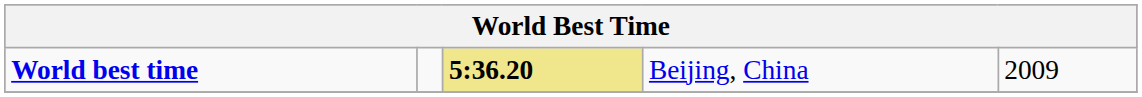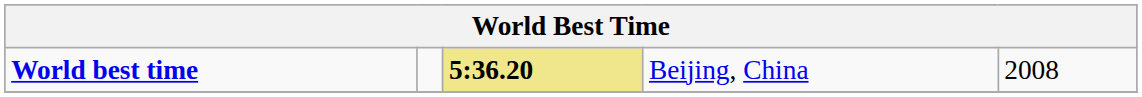World best time | column 5: 2009 -> 2008
